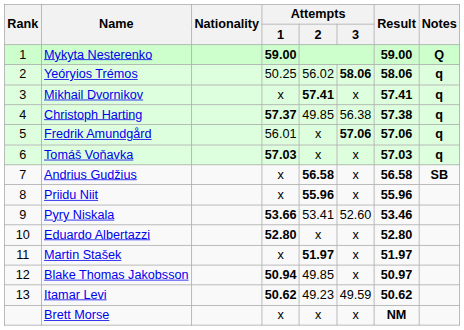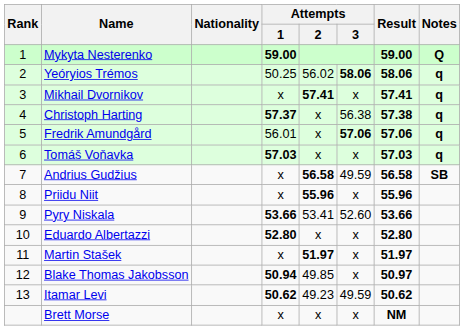Christoph Harting | Attempts / 2: 49.85 -> x
Andrius Gudžius | Attempts / 3: x -> 49.59
Pyry Niskala | Result: 53.46 -> 53.66
